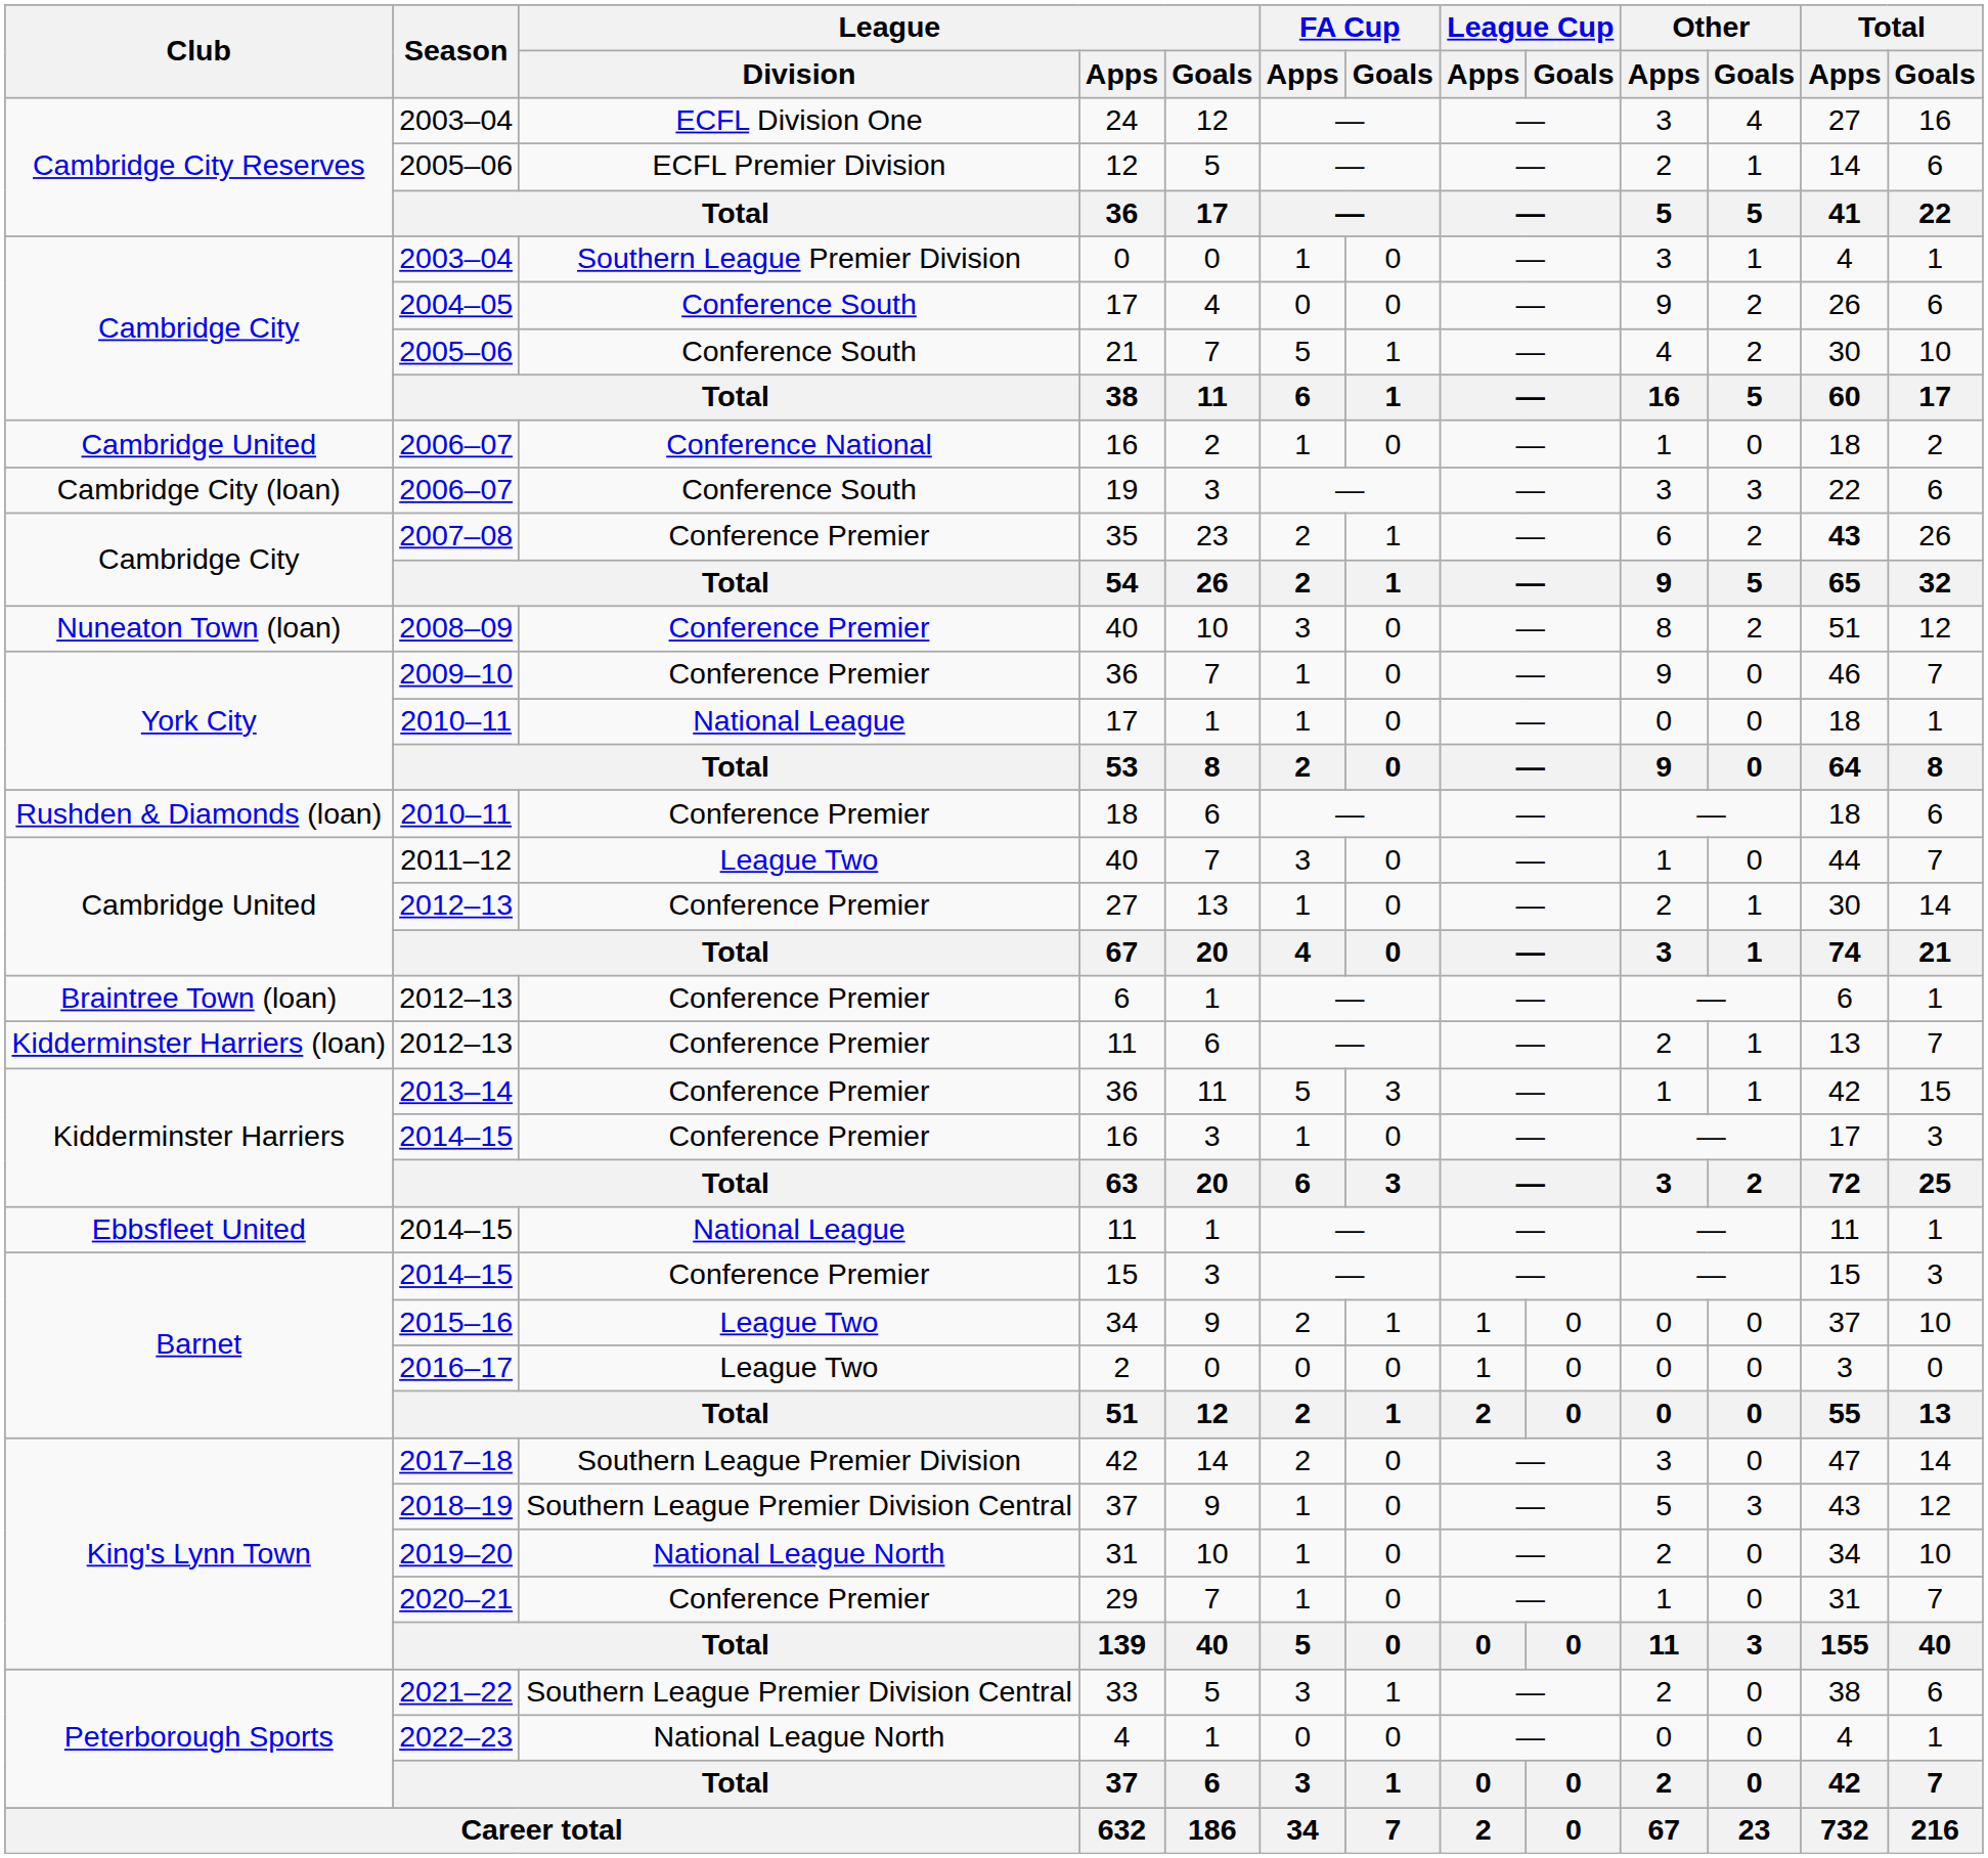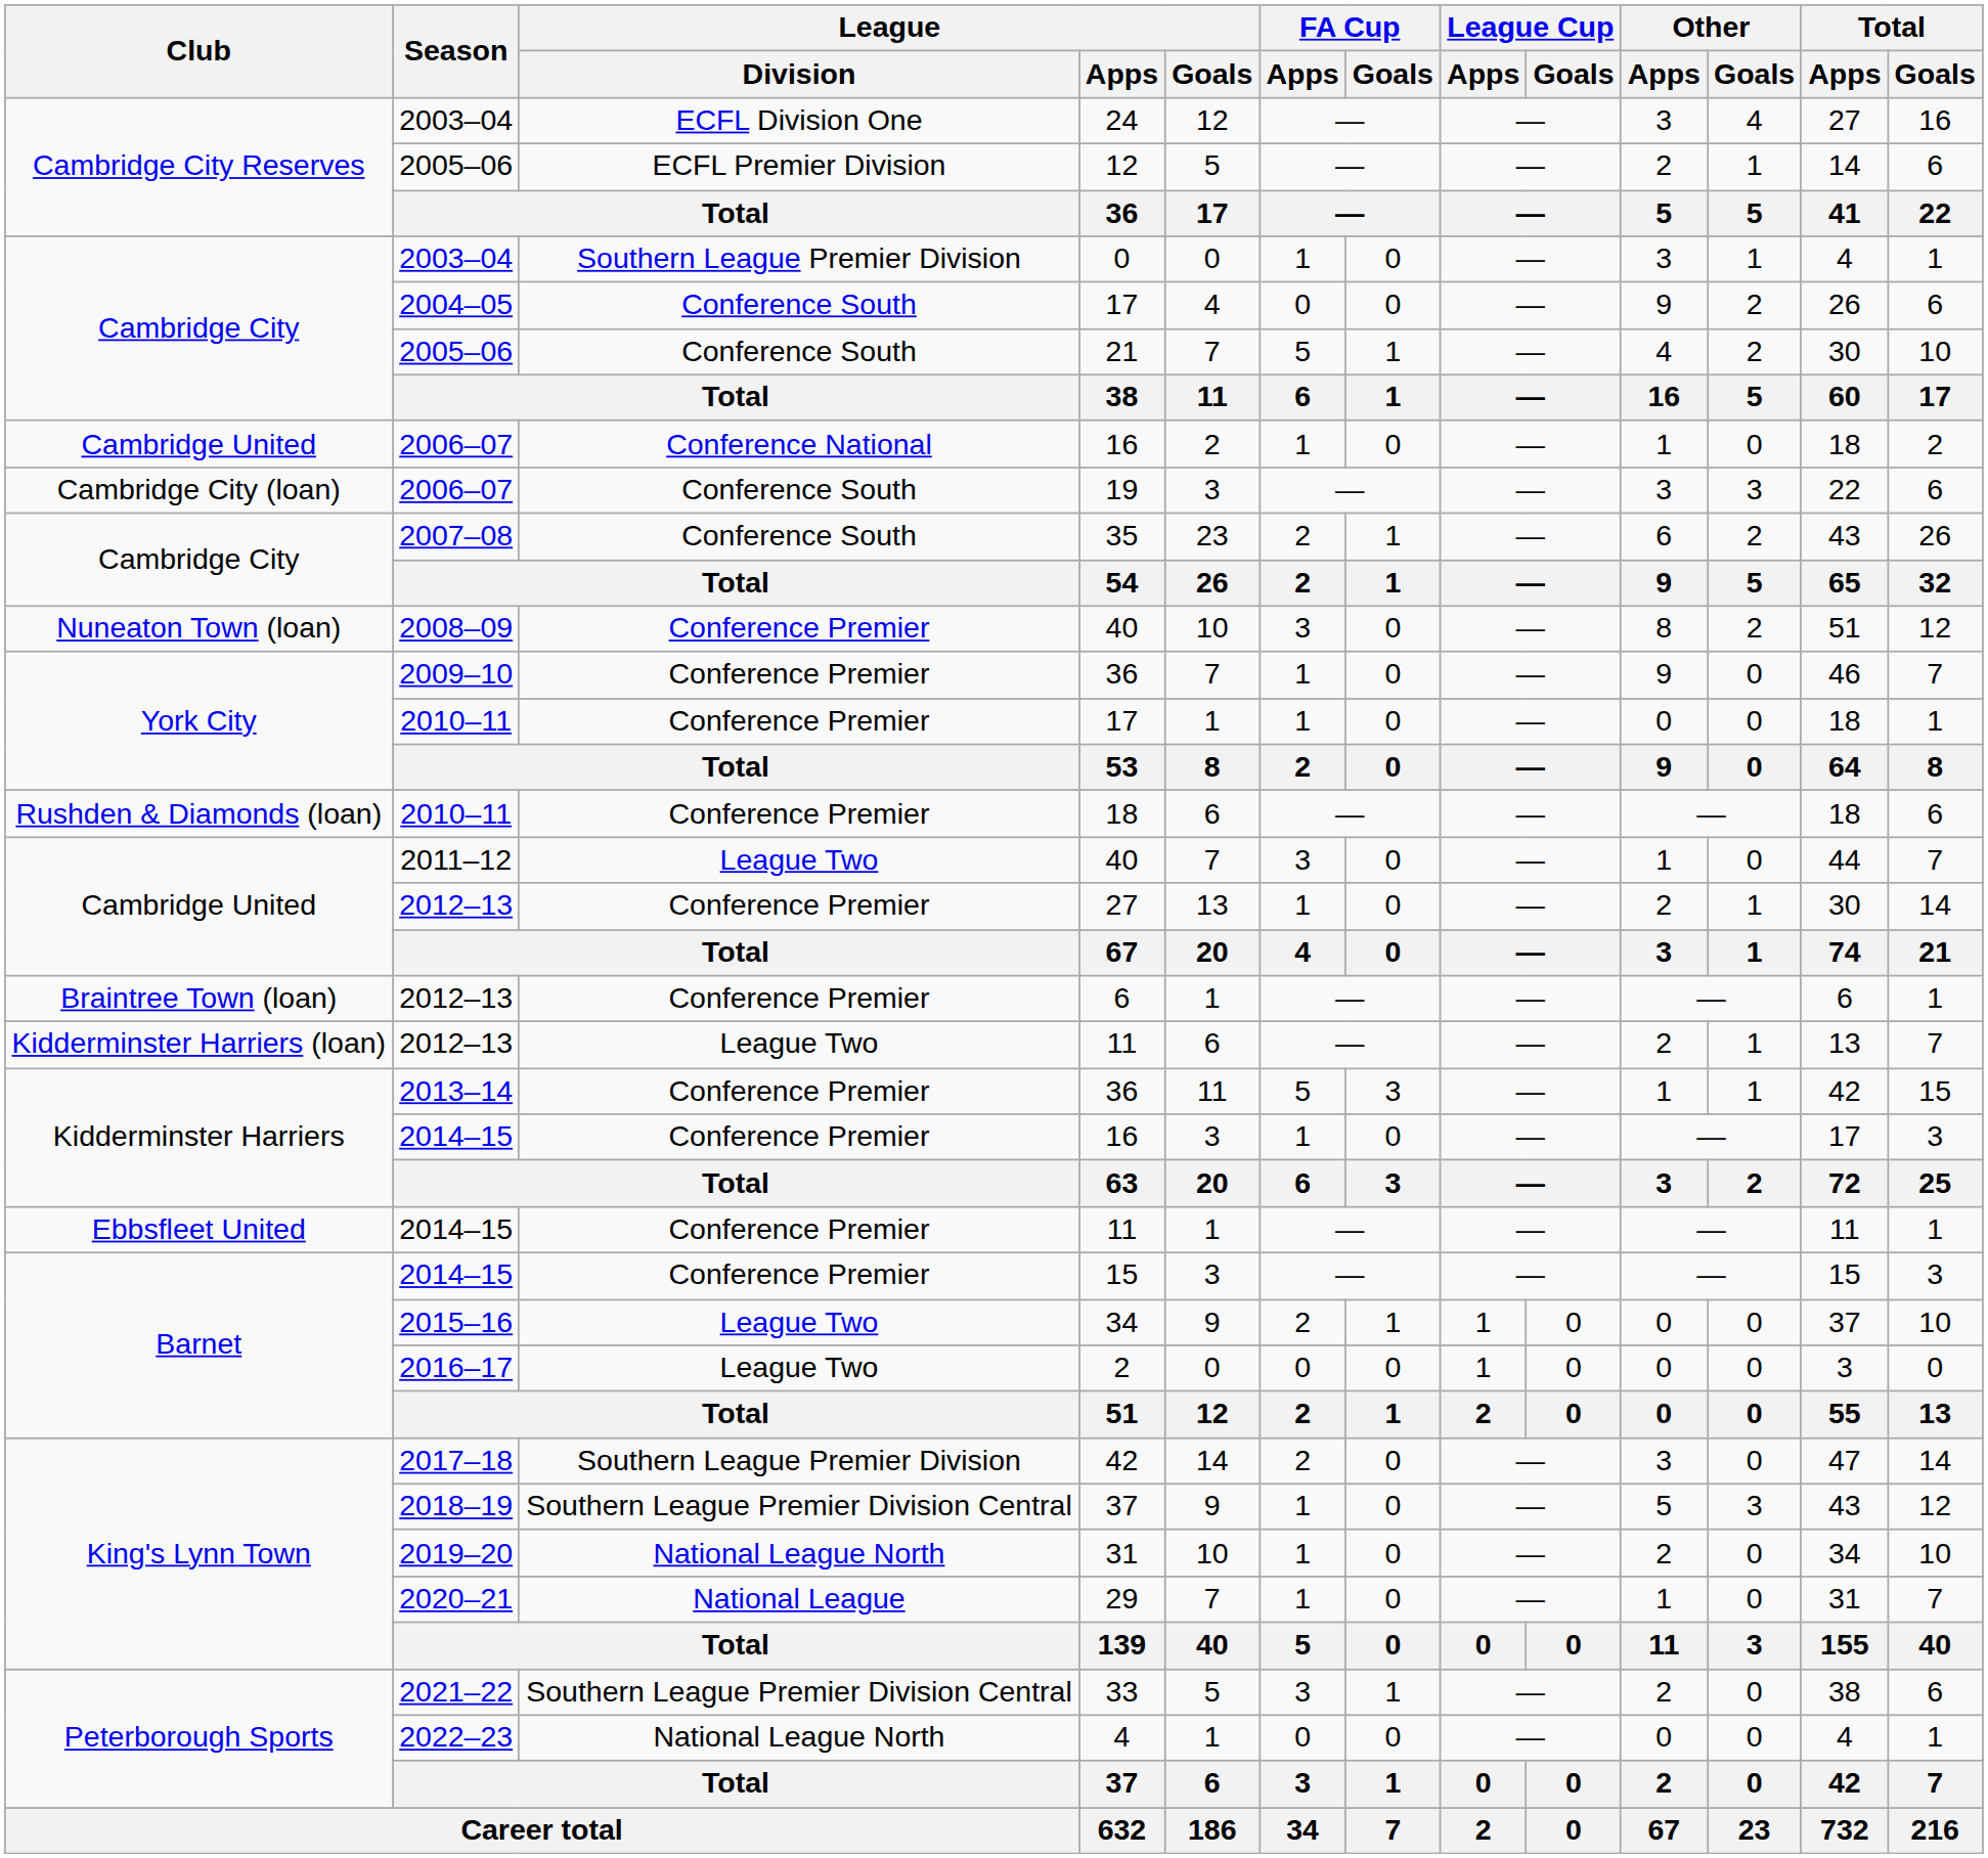35 | League / Division: Conference Premier -> Conference South
35 | Total / Apps: bold -> normal
2010–11 / 17 | League / Division: National League -> Conference Premier
2012–13 / 11 | League / Division: Conference Premier -> League Two
2014–15 / 11 | League / Division: National League -> Conference Premier
29 | League / Division: Conference Premier -> National League
